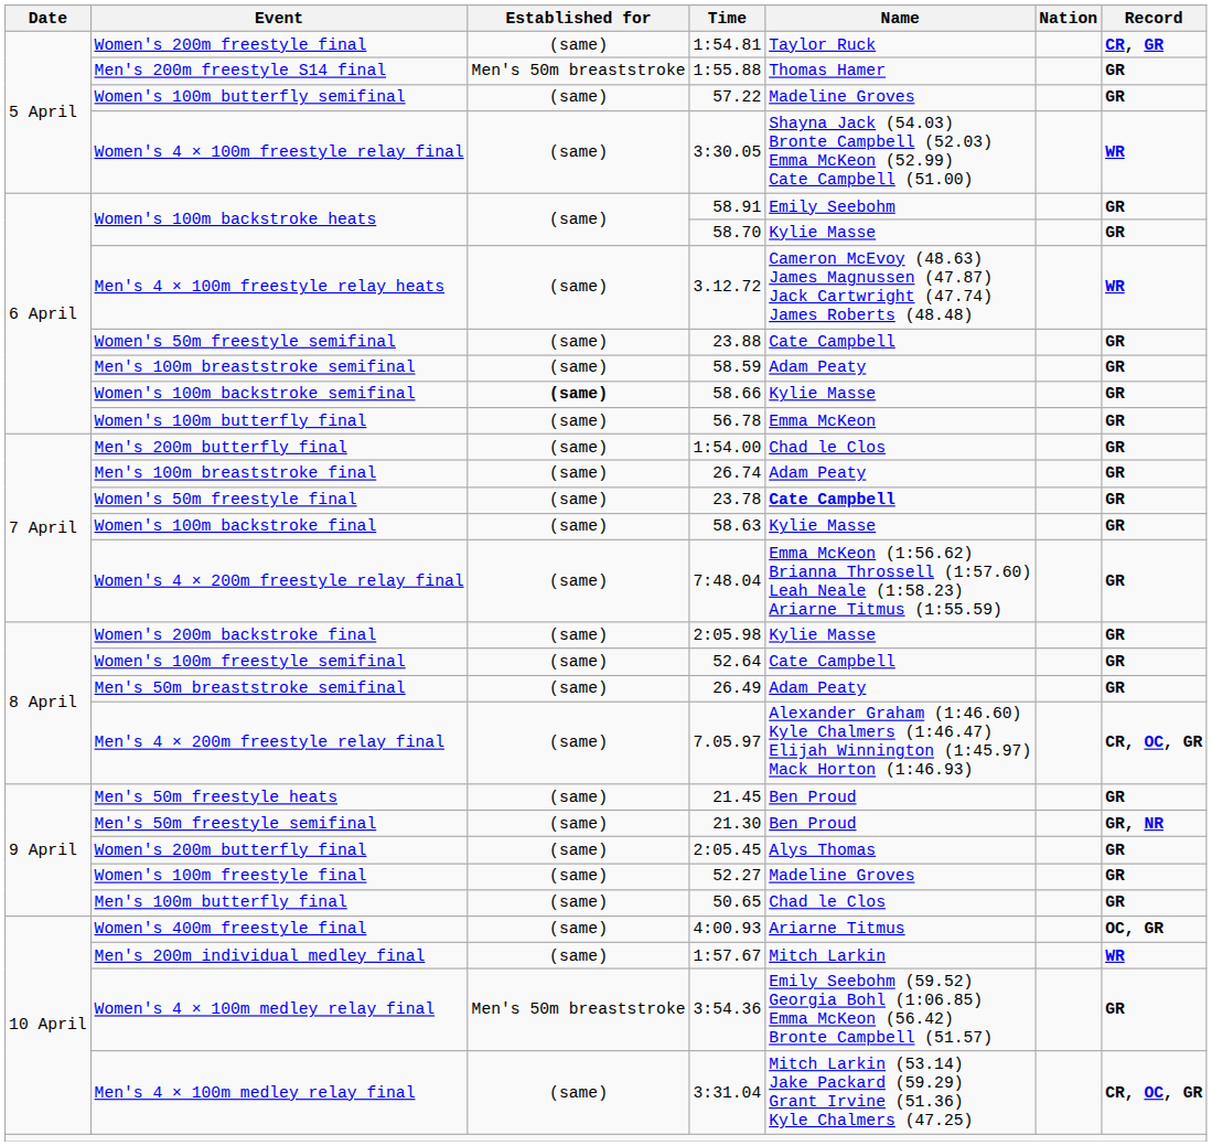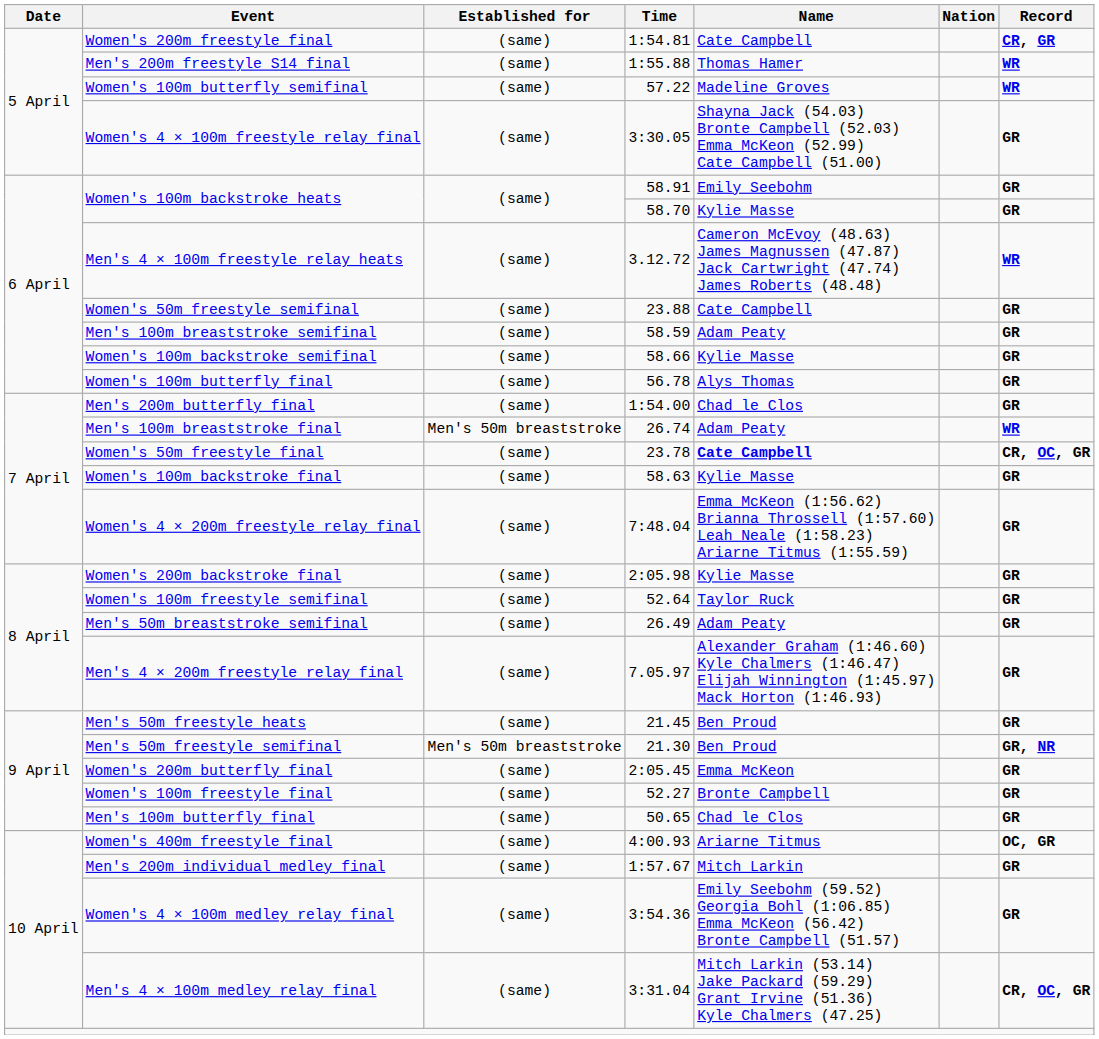Women's 200m freestyle final | Name: Taylor Ruck -> Cate Campbell
Men's 200m freestyle S14 final | Established for: Men's 50m breaststroke -> (same)
Men's 200m freestyle S14 final | Record: GR -> WR
Women's 100m butterfly semifinal | Record: GR -> WR
Women's 4 × 100m freestyle relay final | Record: WR -> GR
Women's 100m backstroke semifinal | Established for: bold -> normal
Women's 100m butterfly final | Name: Emma McKeon -> Alys Thomas
Men's 100m breaststroke final | Established for: (same) -> Men's 50m breaststroke
Men's 100m breaststroke final | Record: GR -> WR
Women's 50m freestyle final | Record: GR -> CR, OC, GR
Women's 100m freestyle semifinal | Name: Cate Campbell -> Taylor Ruck
Men's 4 × 200m freestyle relay final | Record: CR, OC, GR -> GR
Men's 50m freestyle semifinal | Established for: (same) -> Men's 50m breaststroke
Women's 200m butterfly final | Name: Alys Thomas -> Emma McKeon
Women's 100m freestyle final | Name: Madeline Groves -> Bronte Campbell
Men's 200m individual medley final | Record: WR -> GR
Women's 4 × 100m medley relay final | Established for: Men's 50m breaststroke -> (same)
